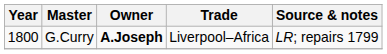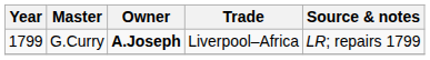G.Curry | Year: 1800 -> 1799
